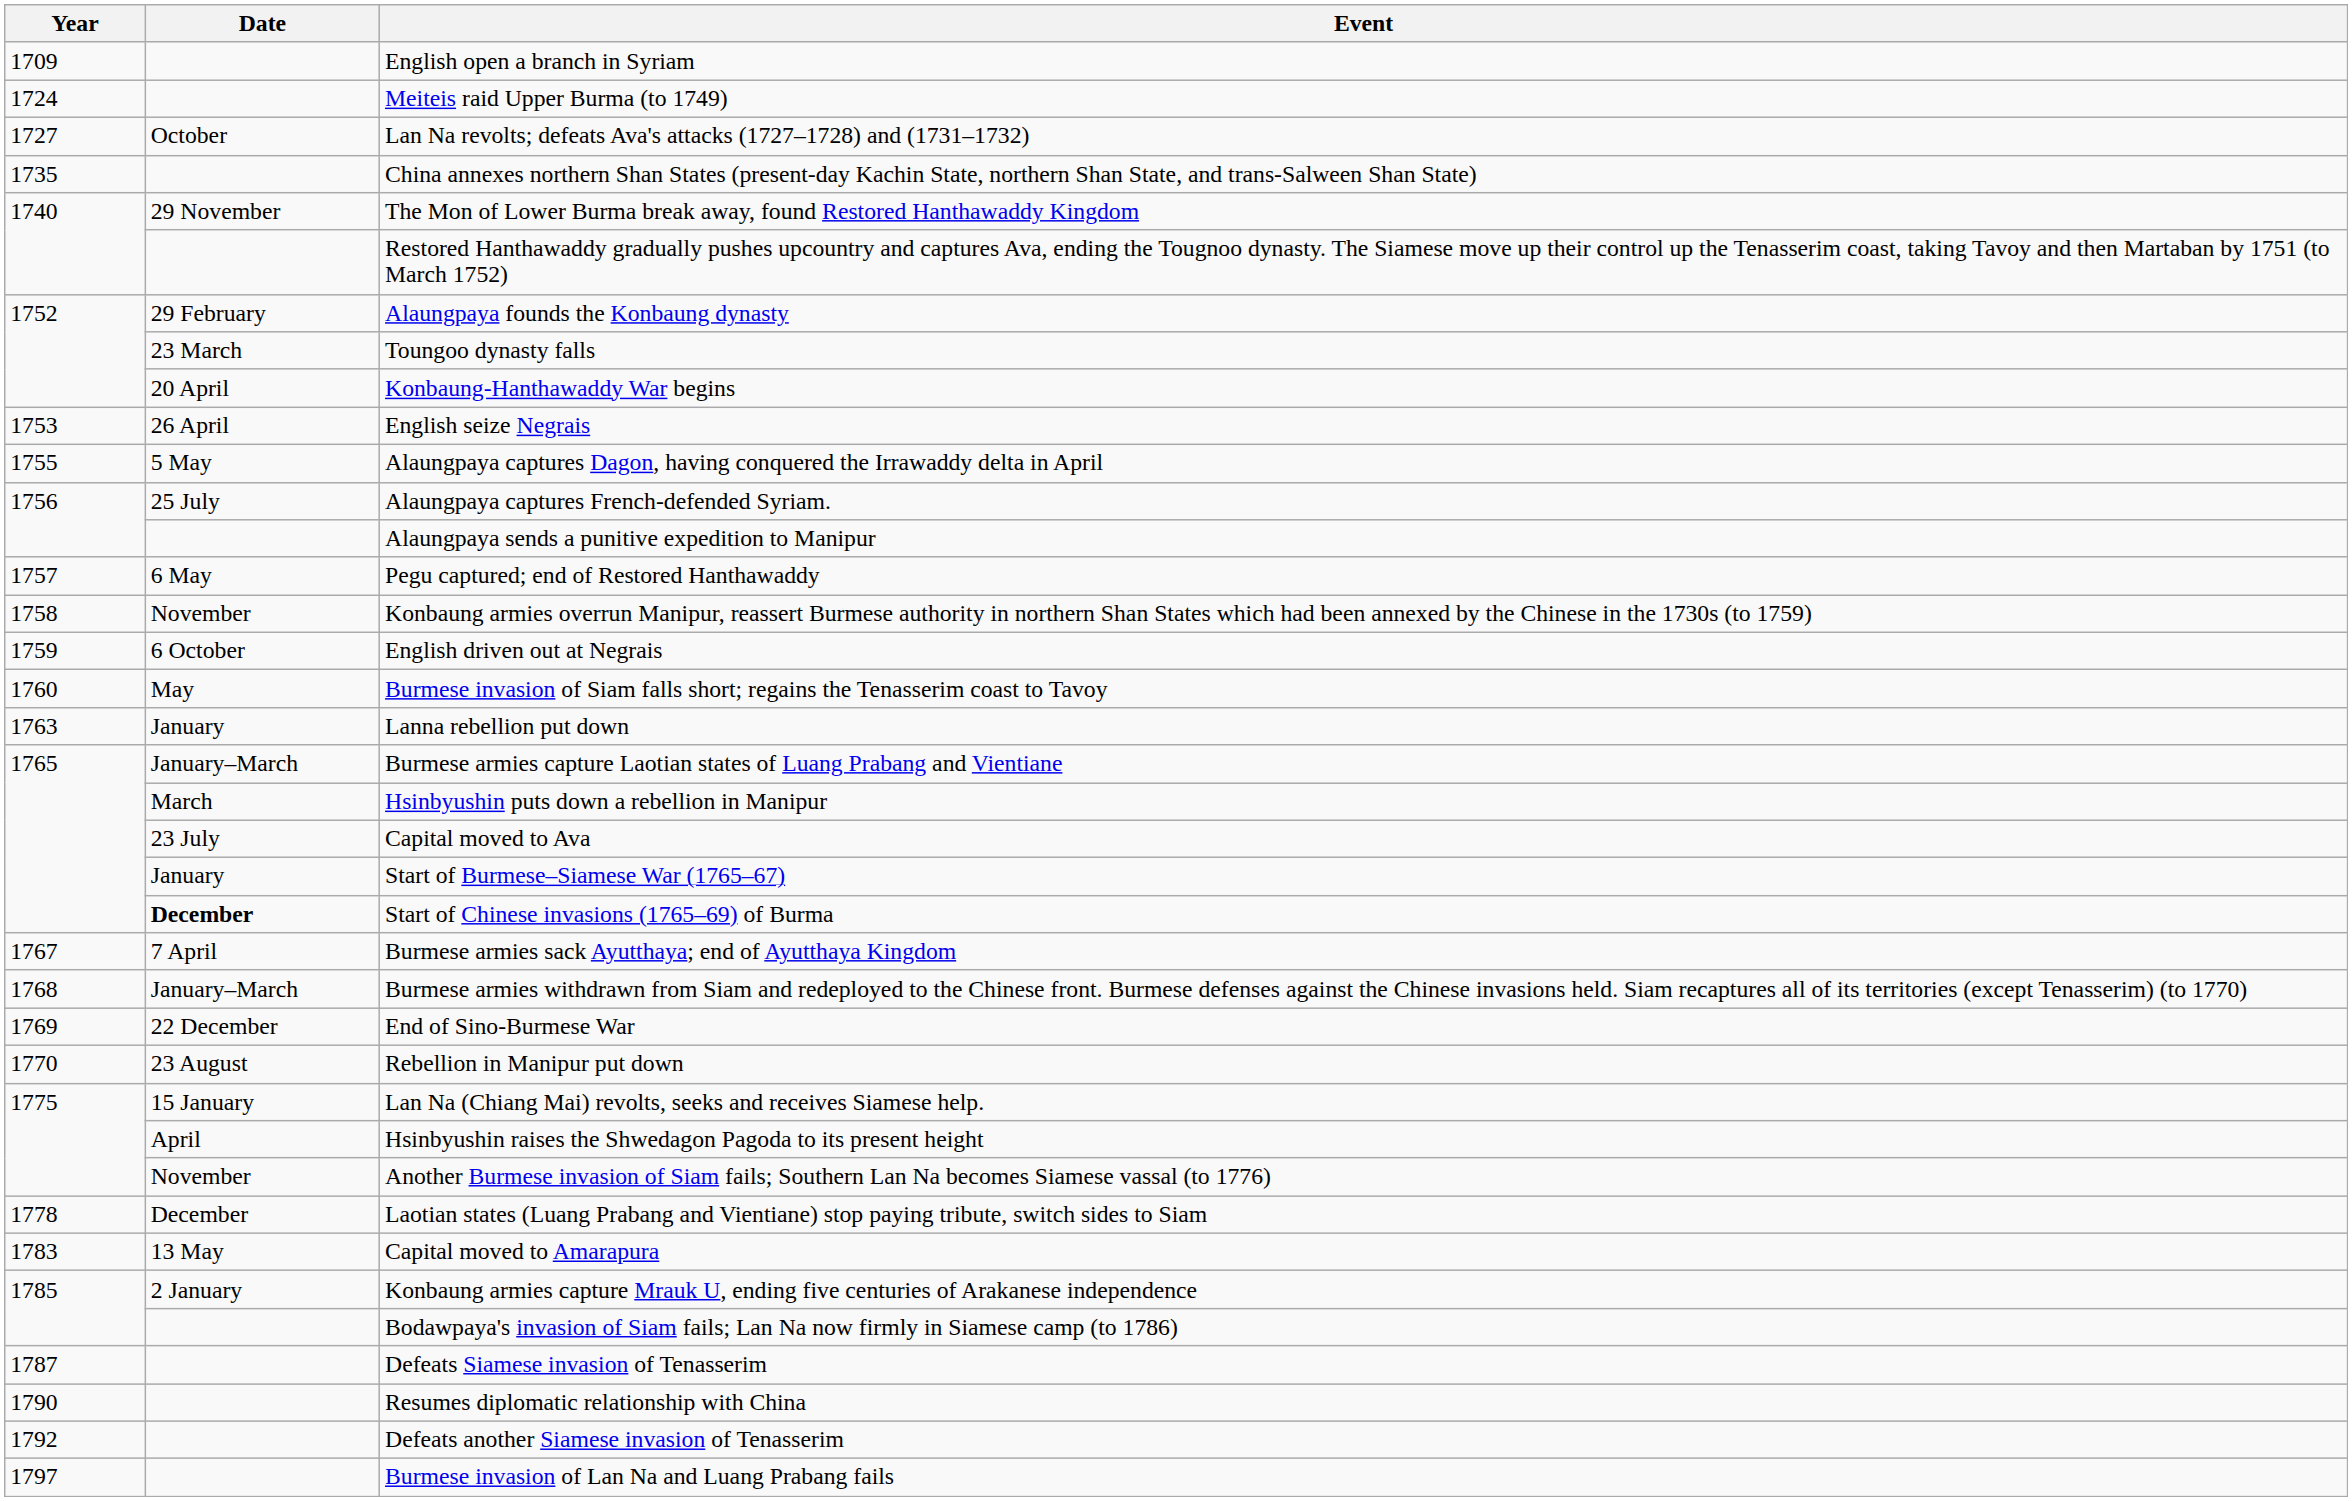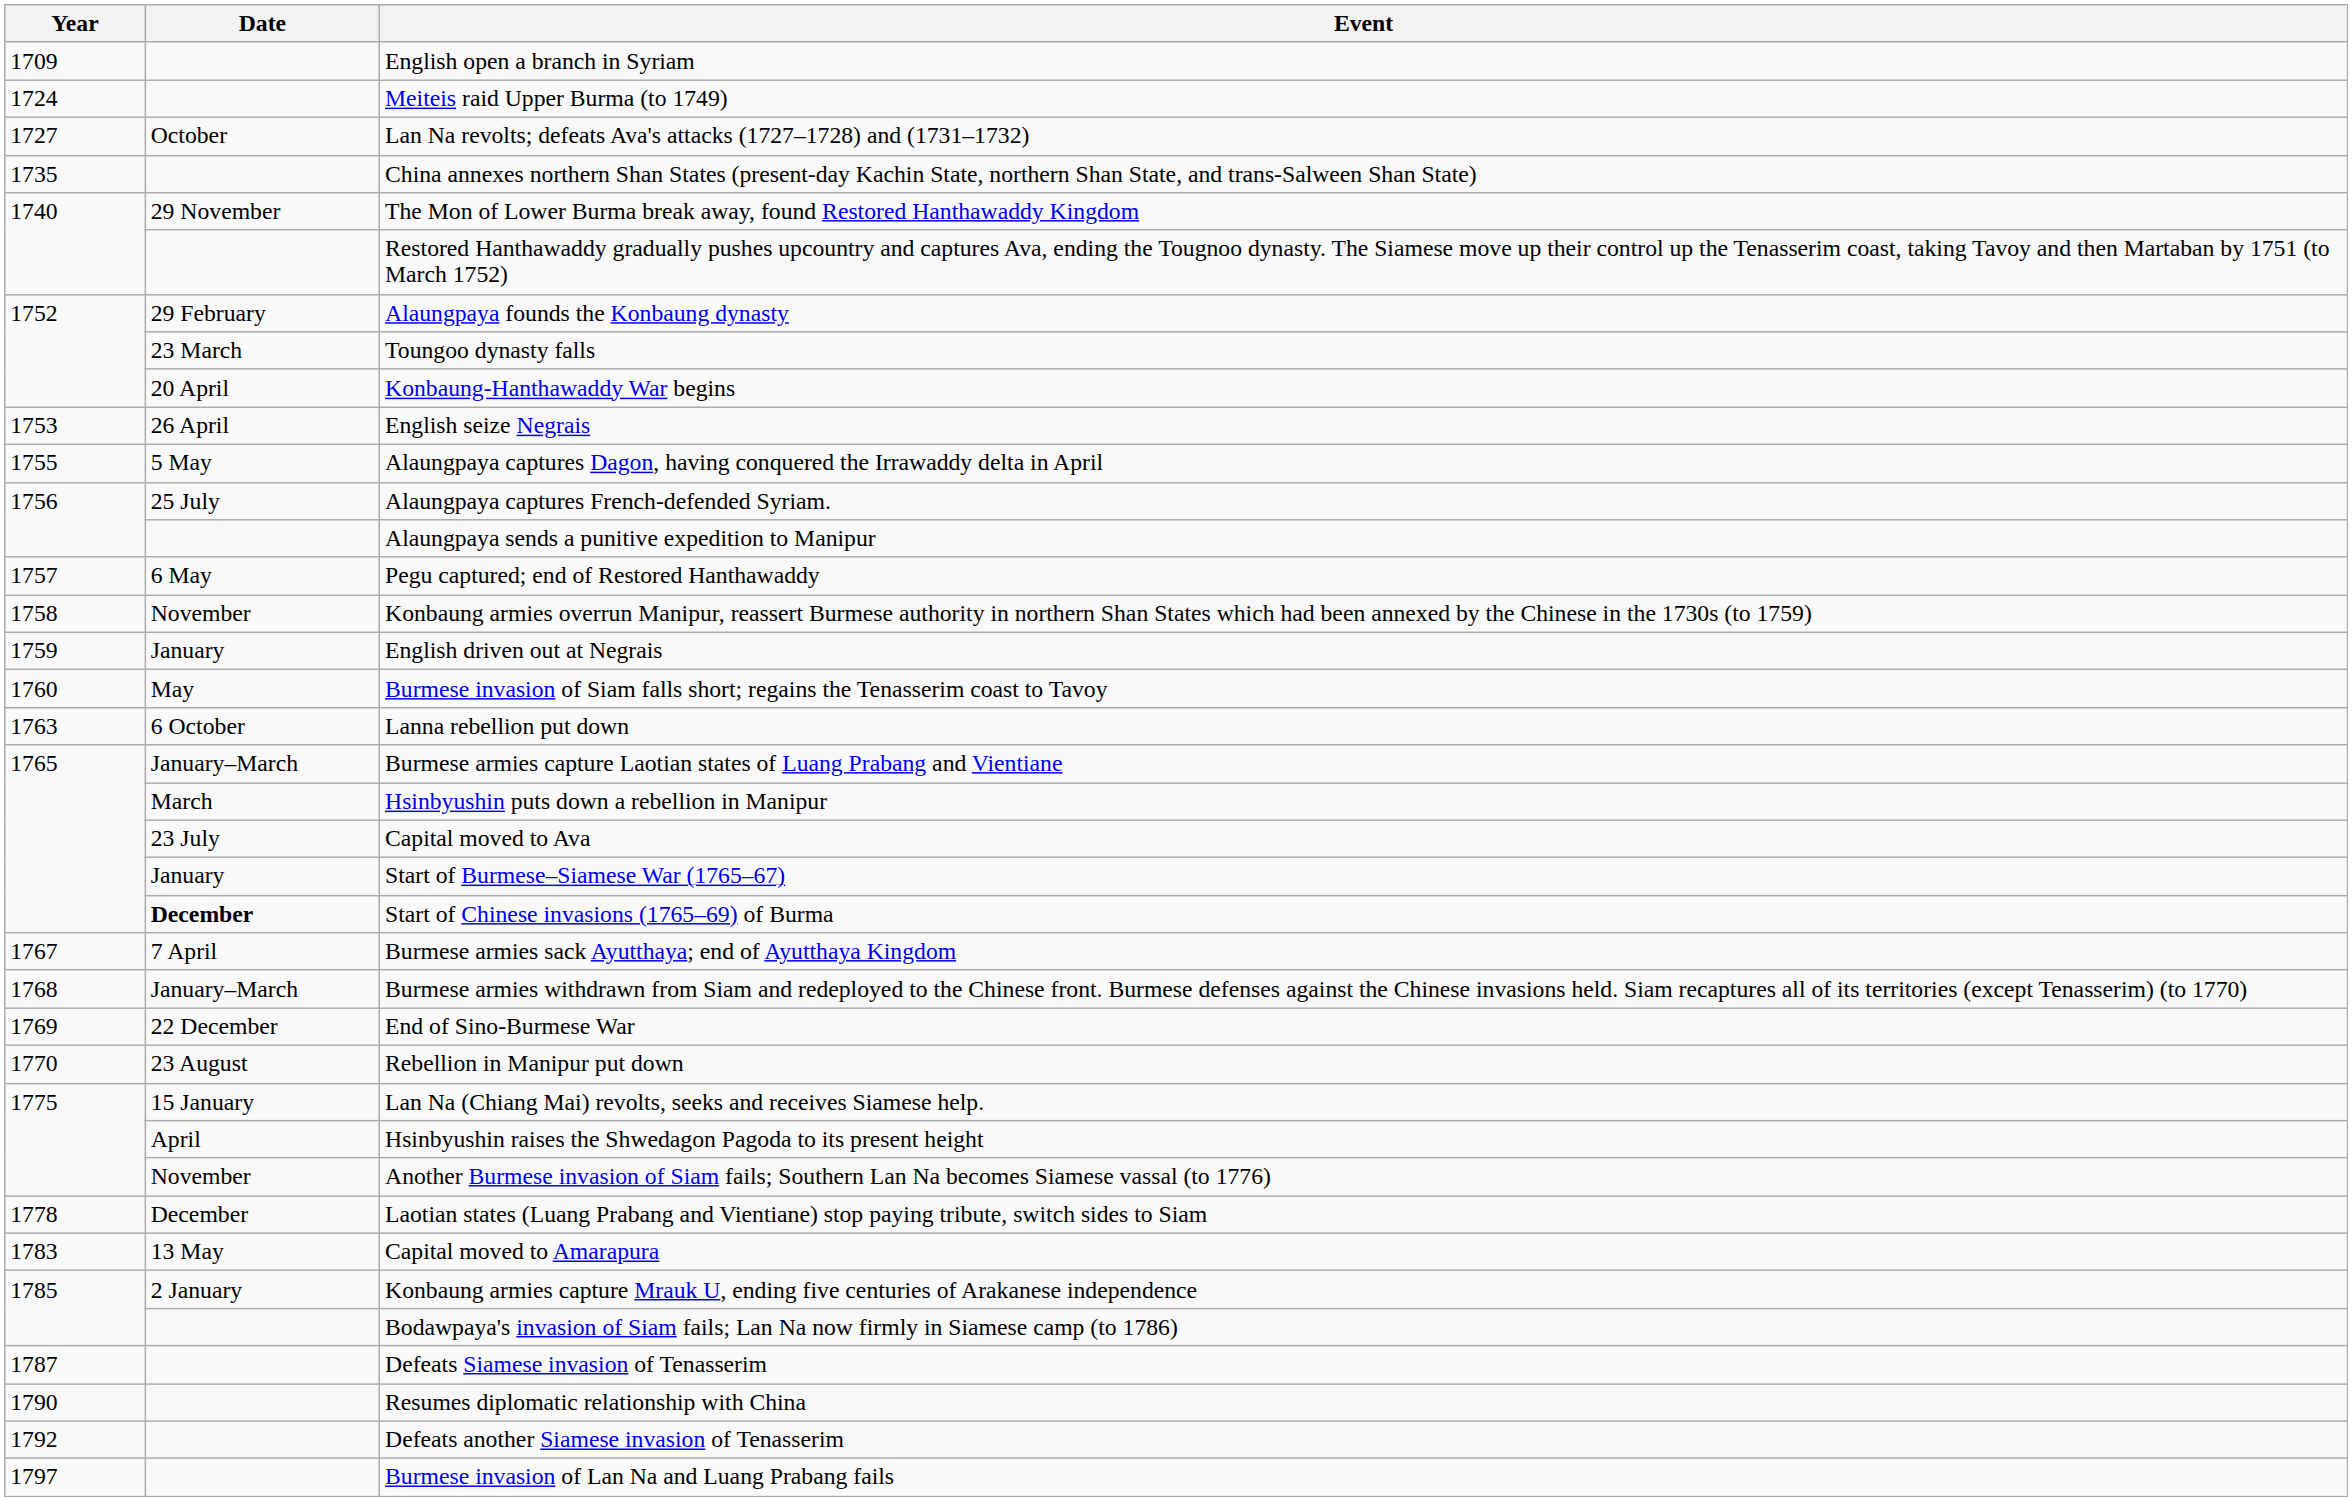English driven out at Negrais | Date: 6 October -> January
Lanna rebellion put down | Date: January -> 6 October
